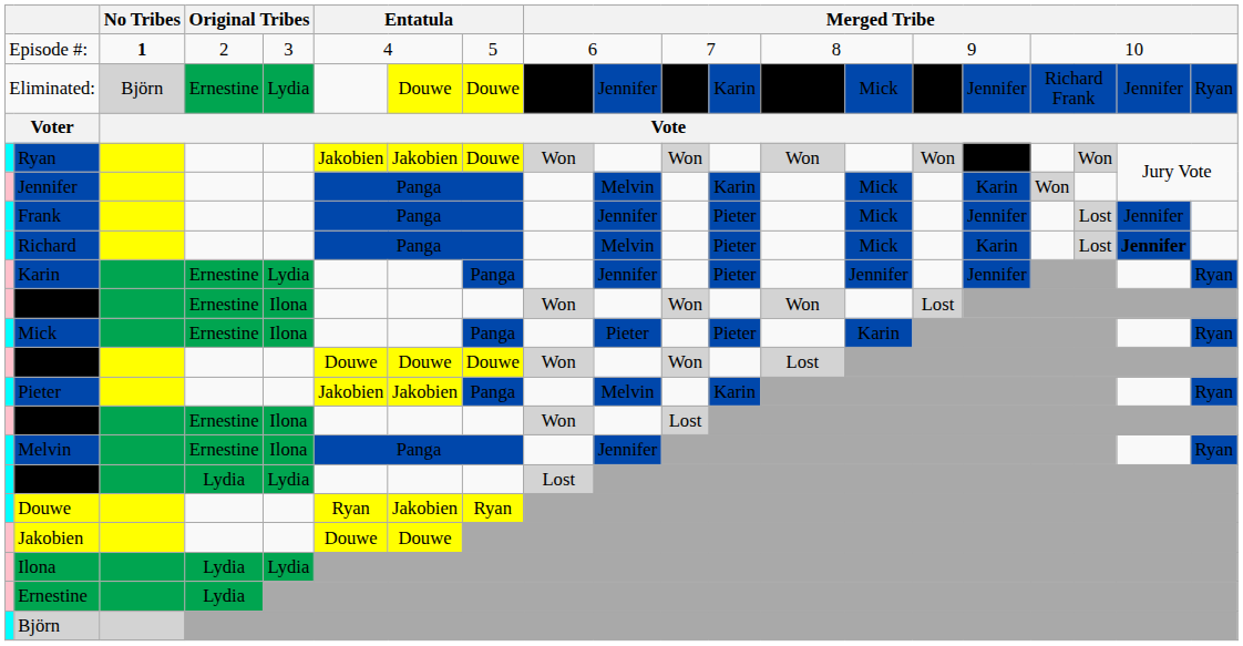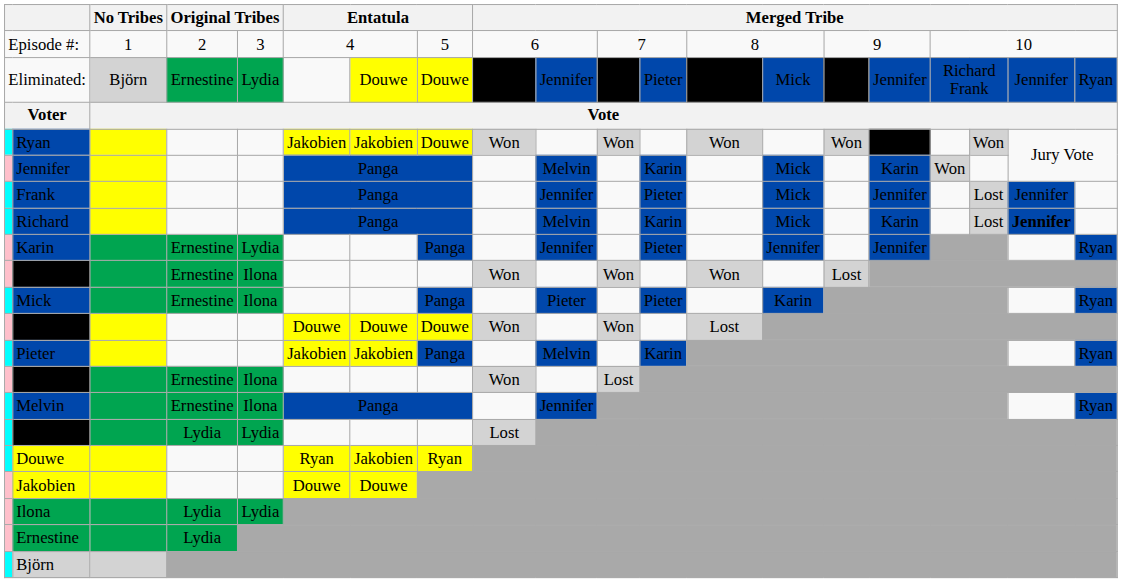Episode #: | No Tribes: bold -> normal
Eliminated: | column 12: Karin -> Pieter
Richard | column 12: Pieter -> Karin
